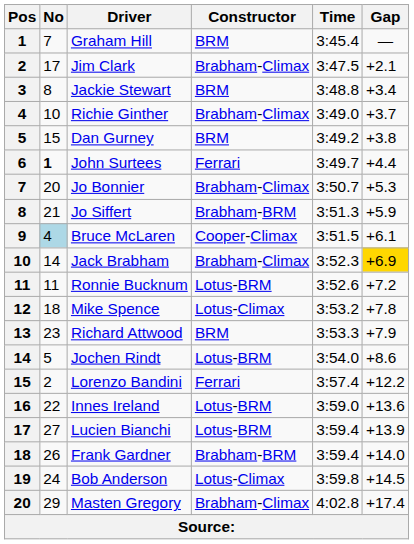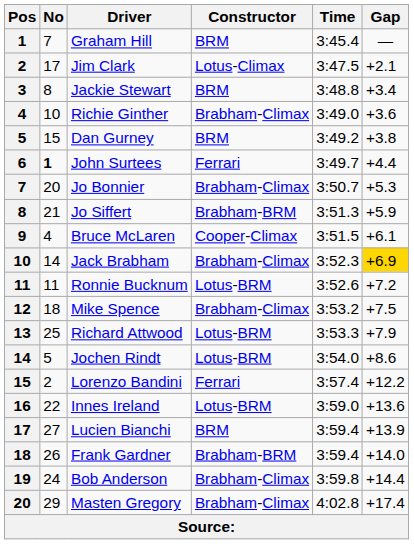Jim Clark | Constructor: Brabham-Climax -> Lotus-Climax
Richie Ginther | Gap: +3.7 -> +3.6
Bruce McLaren | No: lightblue background -> no background
Mike Spence | Constructor: Lotus-Climax -> Brabham-Climax
Mike Spence | Gap: +7.8 -> +7.5
Richard Attwood | No: 23 -> 25
Richard Attwood | Constructor: BRM -> Lotus-BRM
Lucien Bianchi | Constructor: Lotus-BRM -> BRM
Bob Anderson | Constructor: Lotus-Climax -> Brabham-Climax
Bob Anderson | Gap: +14.5 -> +14.4
